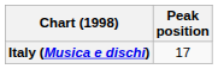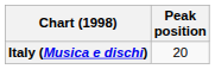Italy (Musica e dischi) | Peak position: 17 -> 20
